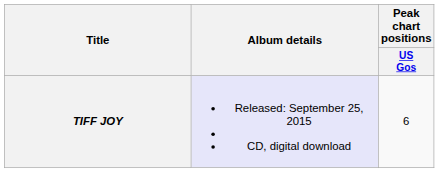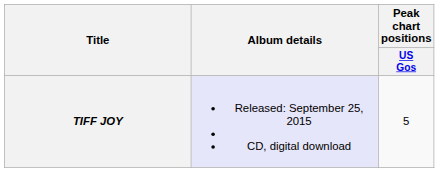TIFF JOY | Peak chart positions / US Gos: 6 -> 5
